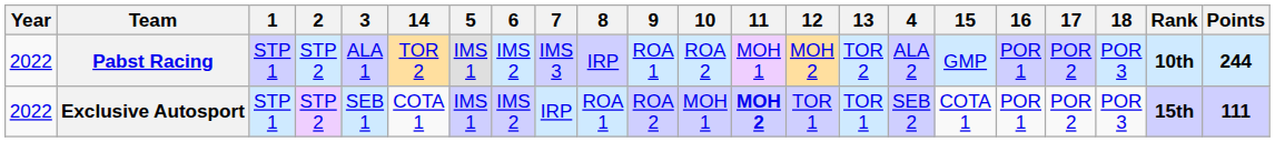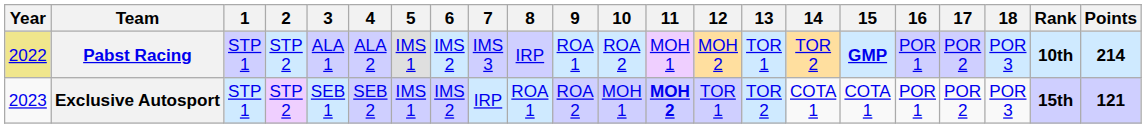columns swapped: 4 <-> 14
Pabst Racing | Year: no background -> khaki background
Pabst Racing | 13: TOR 2 -> TOR 1
Pabst Racing | 15: normal -> bold
Pabst Racing | Points: 244 -> 214
Exclusive Autosport | Year: 2022 -> 2023
Exclusive Autosport | 13: TOR 1 -> TOR 2
Exclusive Autosport | Points: 111 -> 121
